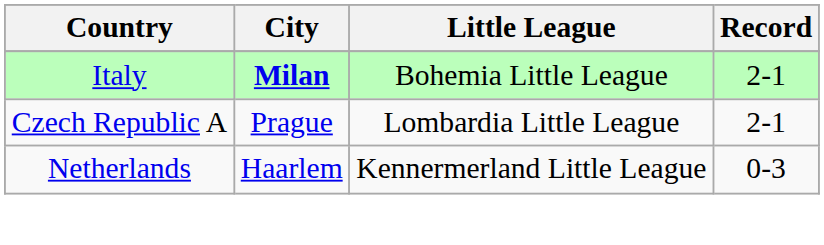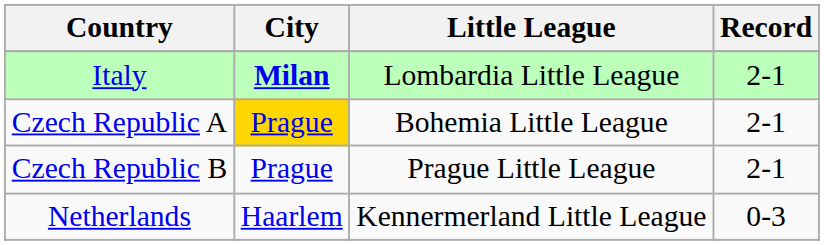Italy | Little League: Bohemia Little League -> Lombardia Little League
Czech Republic A | City: no background -> gold background
Czech Republic A | Little League: Lombardia Little League -> Bohemia Little League
+ row: Czech Republic B | Prague | Prague Little League | 2-1
